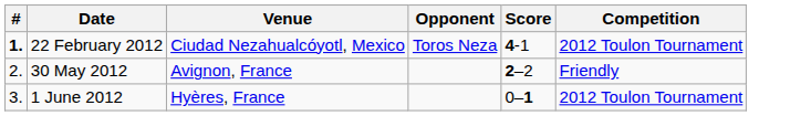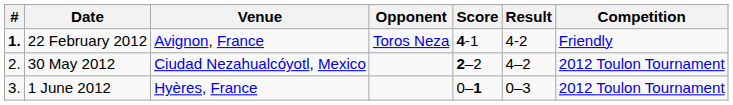+ column: Result | 4-2 | 4–2 | 0–3
22 February 2012 | Venue: Ciudad Nezahualcóyotl, Mexico -> Avignon, France
22 February 2012 | Competition: 2012 Toulon Tournament -> Friendly
30 May 2012 | Venue: Avignon, France -> Ciudad Nezahualcóyotl, Mexico
30 May 2012 | Competition: Friendly -> 2012 Toulon Tournament
